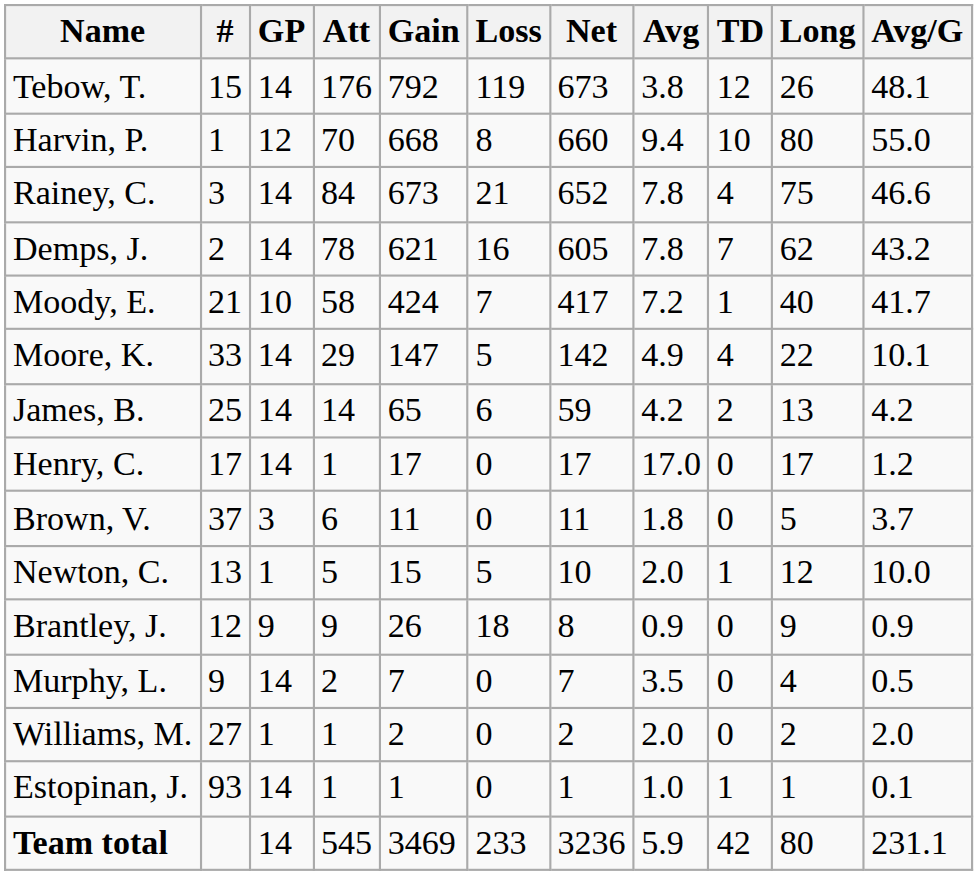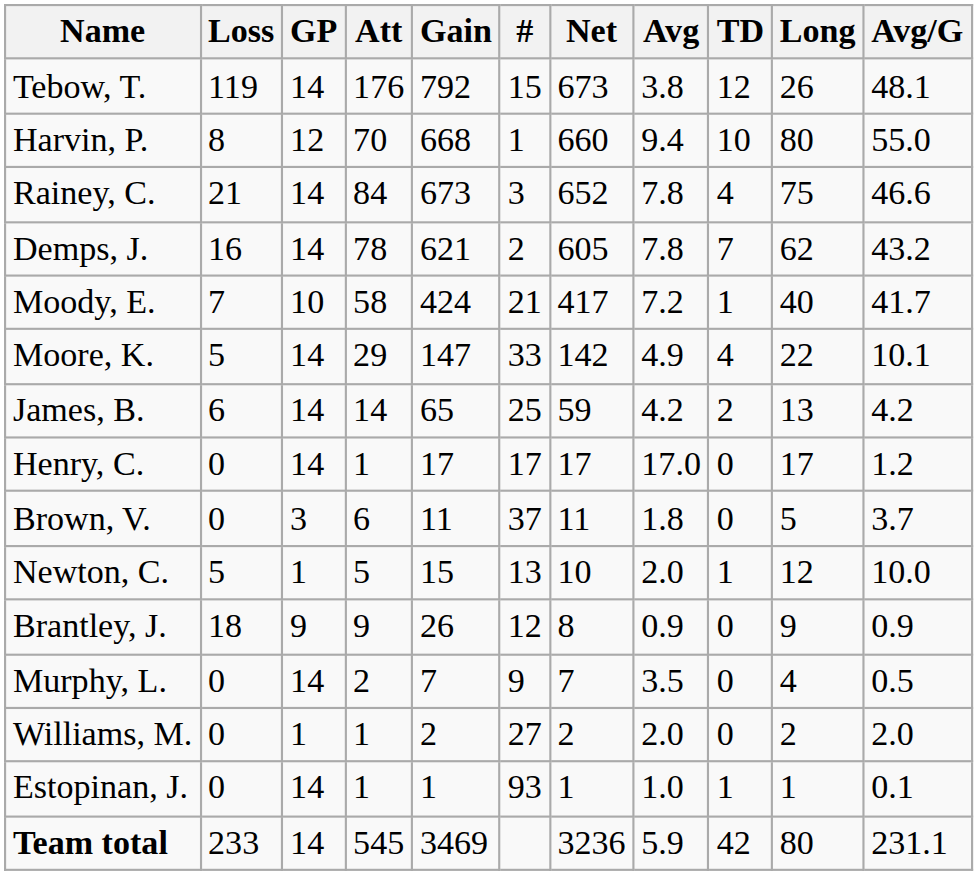columns swapped: # <-> Loss
